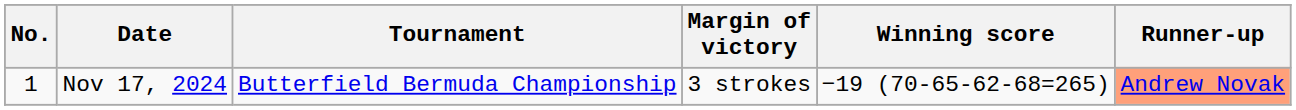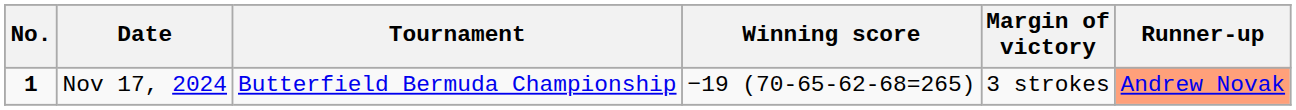columns swapped: Winning score <-> Margin of victory
Nov 17, 2024 | No.: normal -> bold
